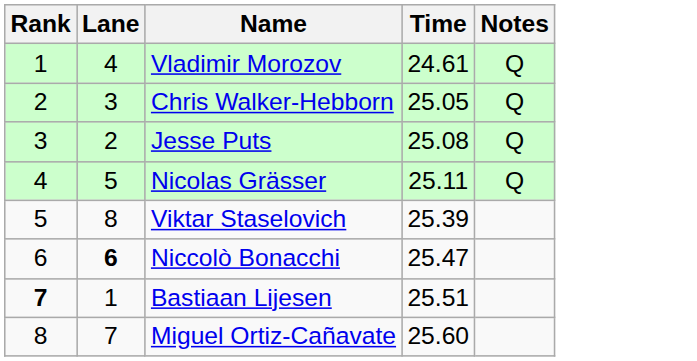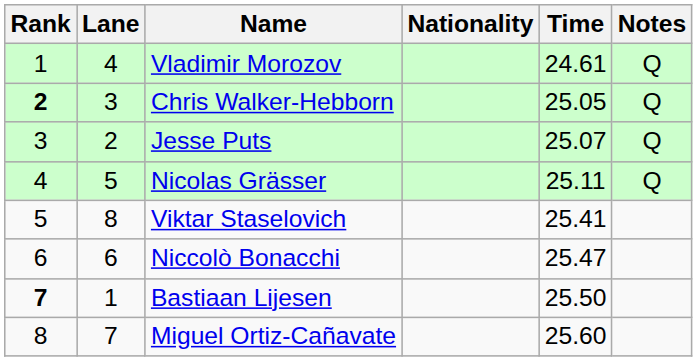+ column: Nationality
Chris Walker-Hebborn | Rank: normal -> bold
Jesse Puts | Time: 25.08 -> 25.07
Viktar Staselovich | Time: 25.39 -> 25.41
Niccolò Bonacchi | Lane: bold -> normal
Bastiaan Lijesen | Time: 25.51 -> 25.50
